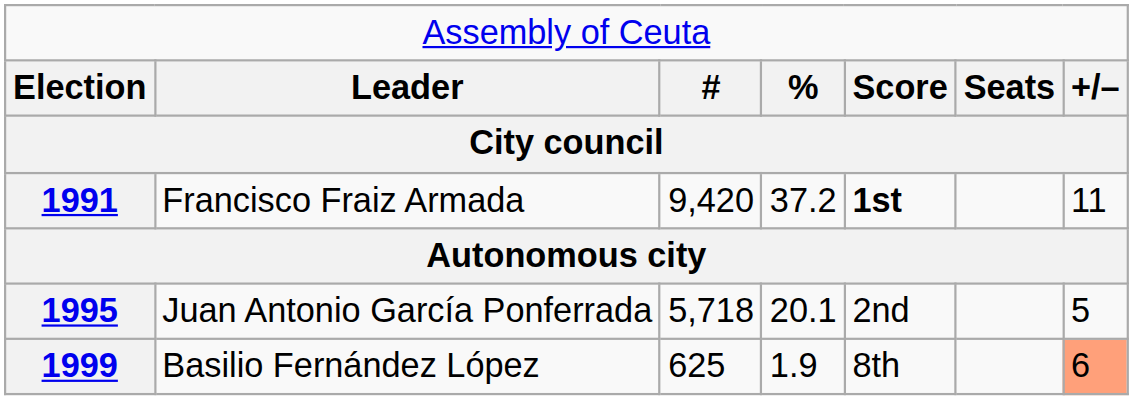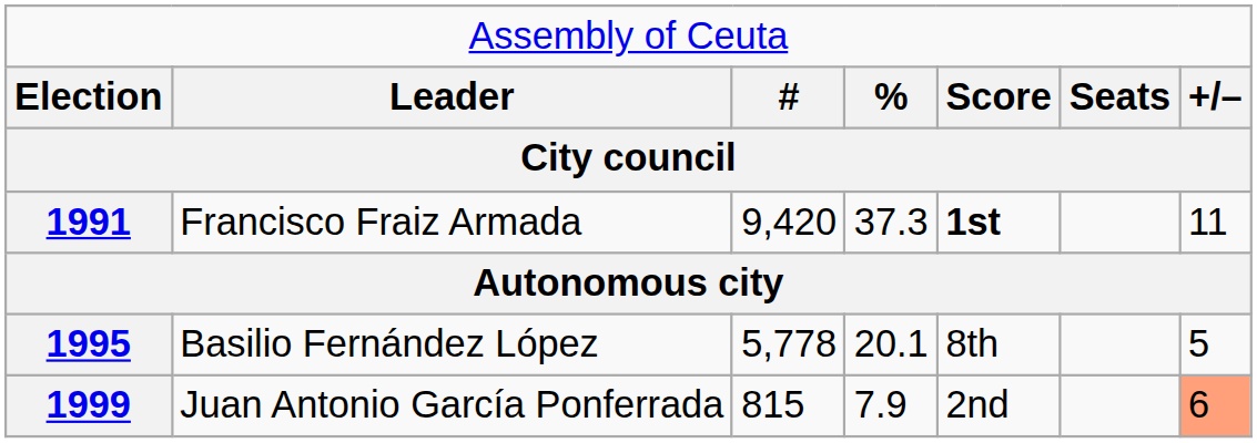1991 | column 4: 37.2 -> 37.3
1995 | column 2: Juan Antonio García Ponferrada -> Basilio Fernández López
1995 | column 3: 5,718 -> 5,778
1995 | column 5: 2nd -> 8th
1999 | column 2: Basilio Fernández López -> Juan Antonio García Ponferrada
1999 | column 3: 625 -> 815
1999 | column 4: 1.9 -> 7.9
1999 | column 5: 8th -> 2nd
